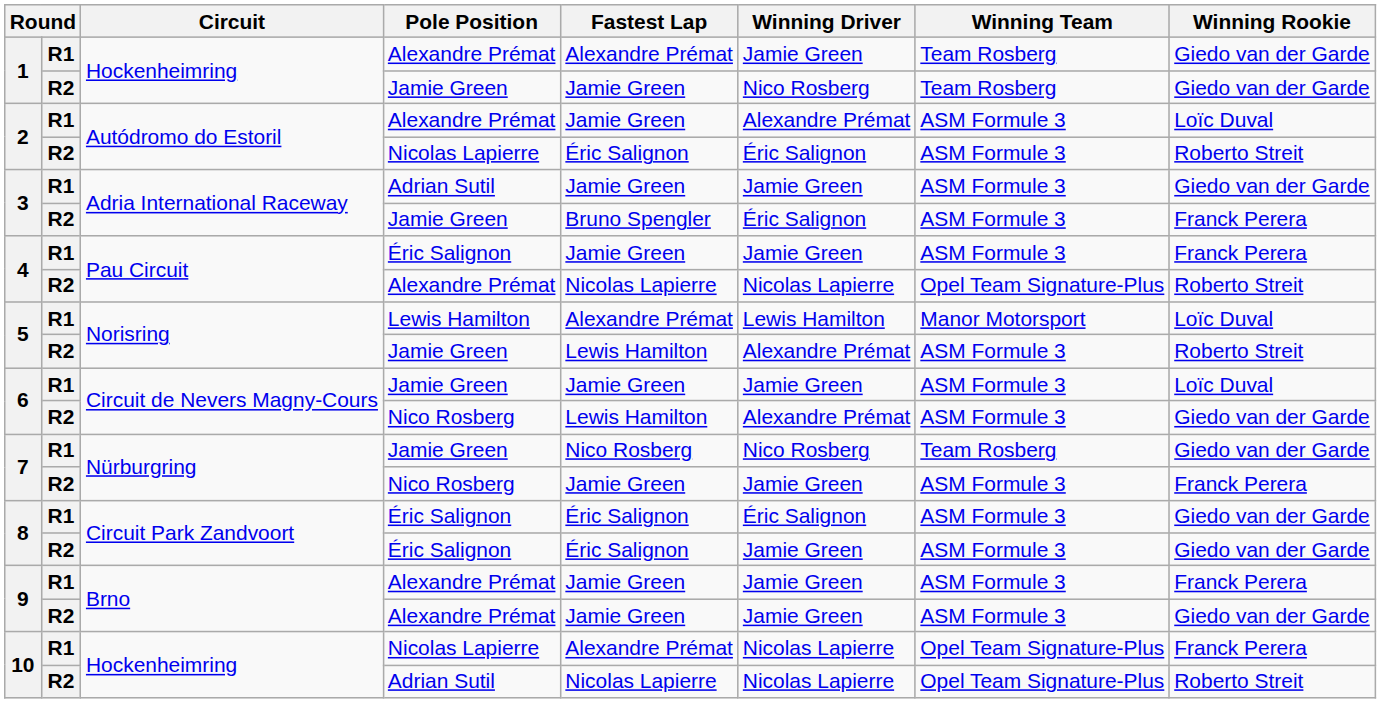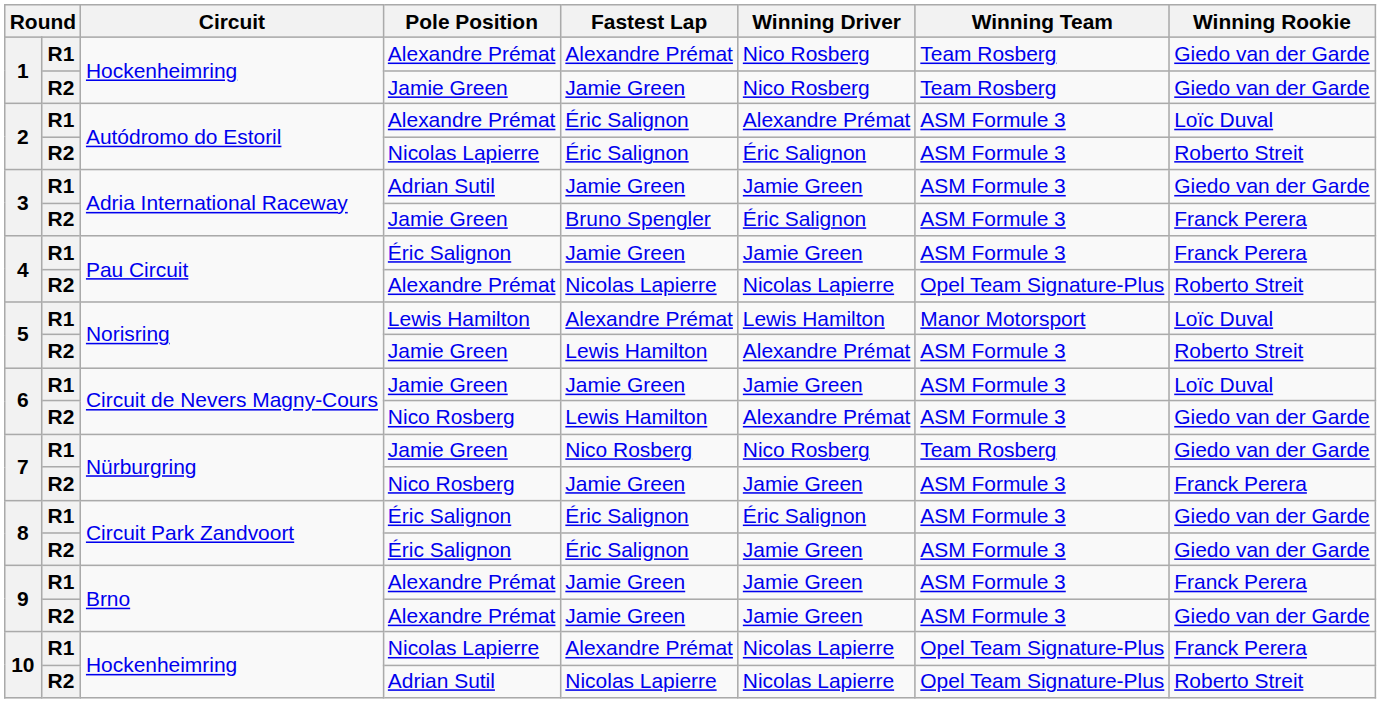1 / R1 | Winning Driver: Jamie Green -> Nico Rosberg
2 / R1 | Fastest Lap: Jamie Green -> Éric Salignon
